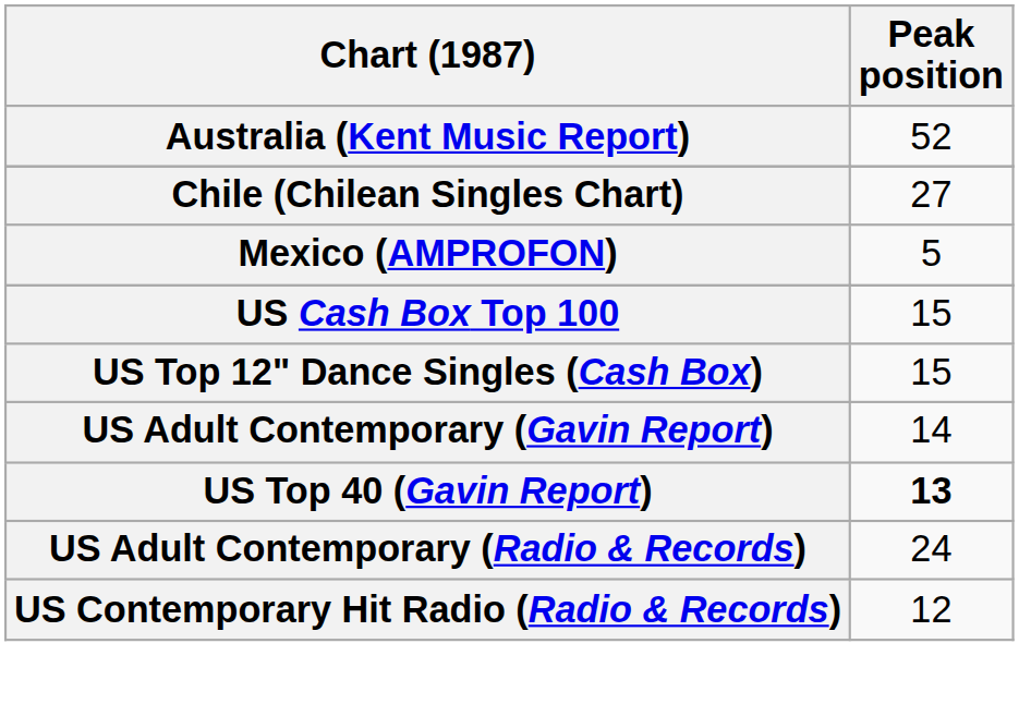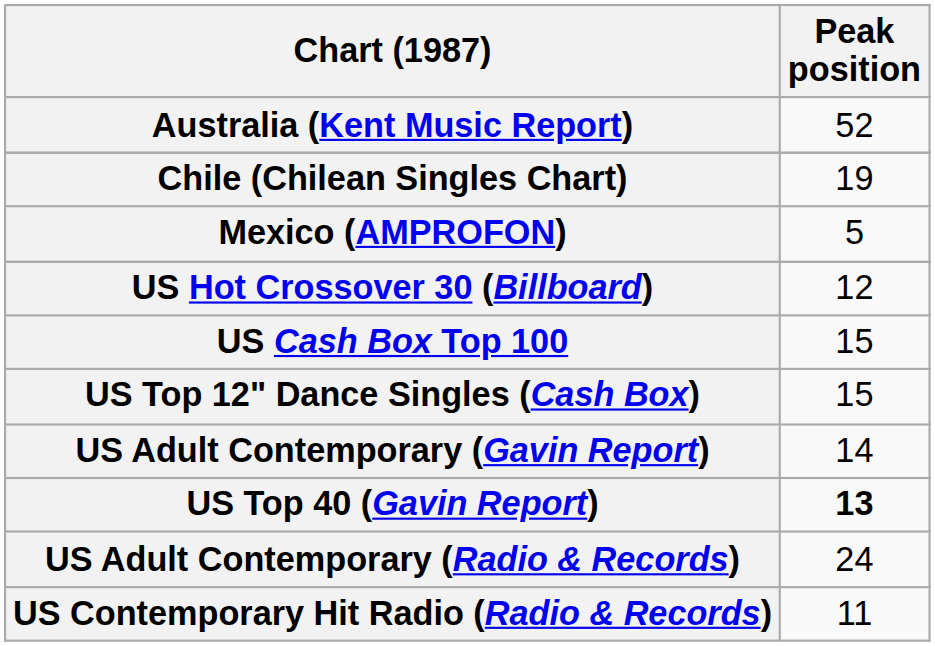Chile (Chilean Singles Chart) | Peak position: 27 -> 19
+ row: US Hot Crossover 30 (Billboard) | 12
US Contemporary Hit Radio (Radio & Records) | Peak position: 12 -> 11
